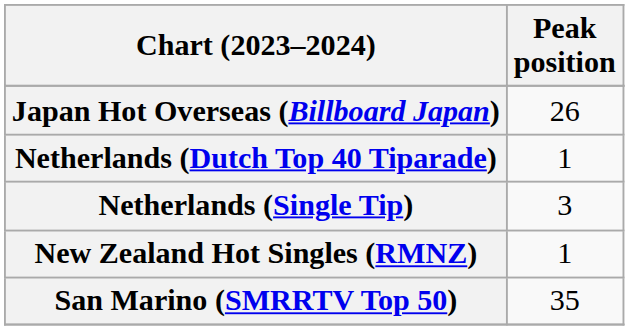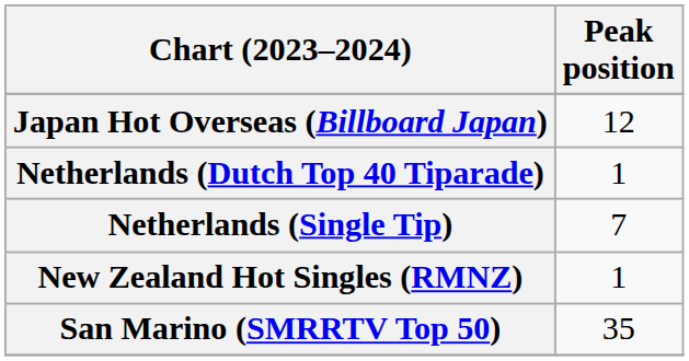Japan Hot Overseas (Billboard Japan) | Peak position: 26 -> 12
Netherlands (Single Tip) | Peak position: 3 -> 7
